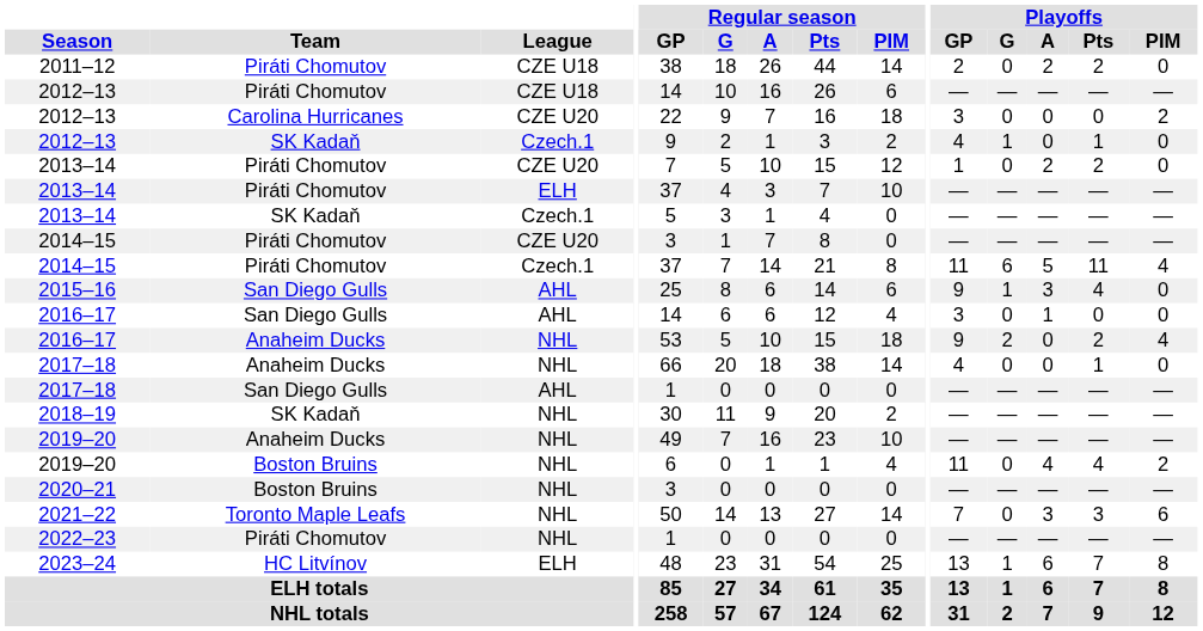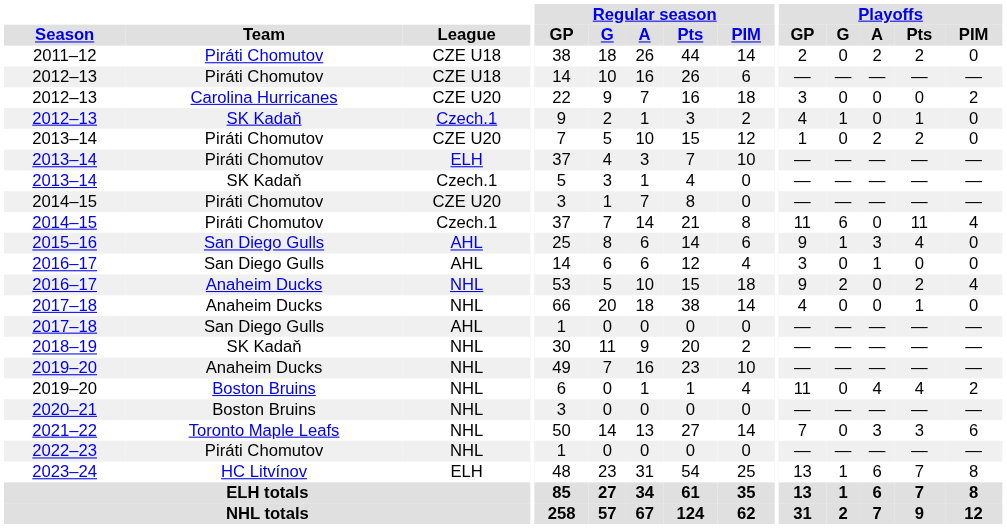2014–15 / Czech.1 | Playoffs / A: 5 -> 0
